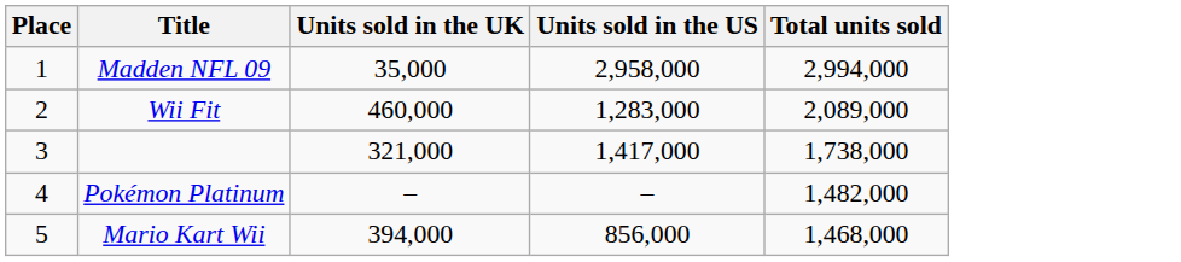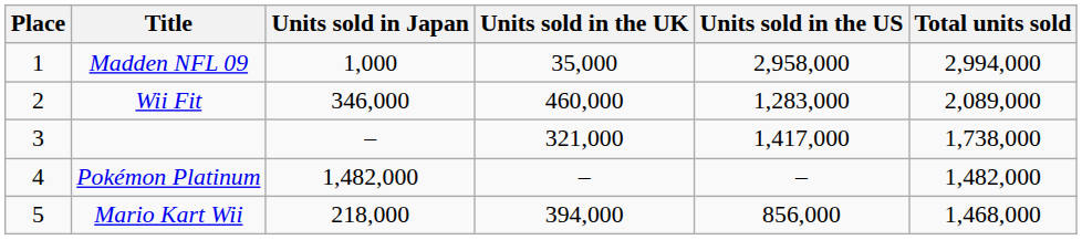+ column: Units sold in Japan | 1,000 | 346,000 | – | 1,482,000 | 218,000
